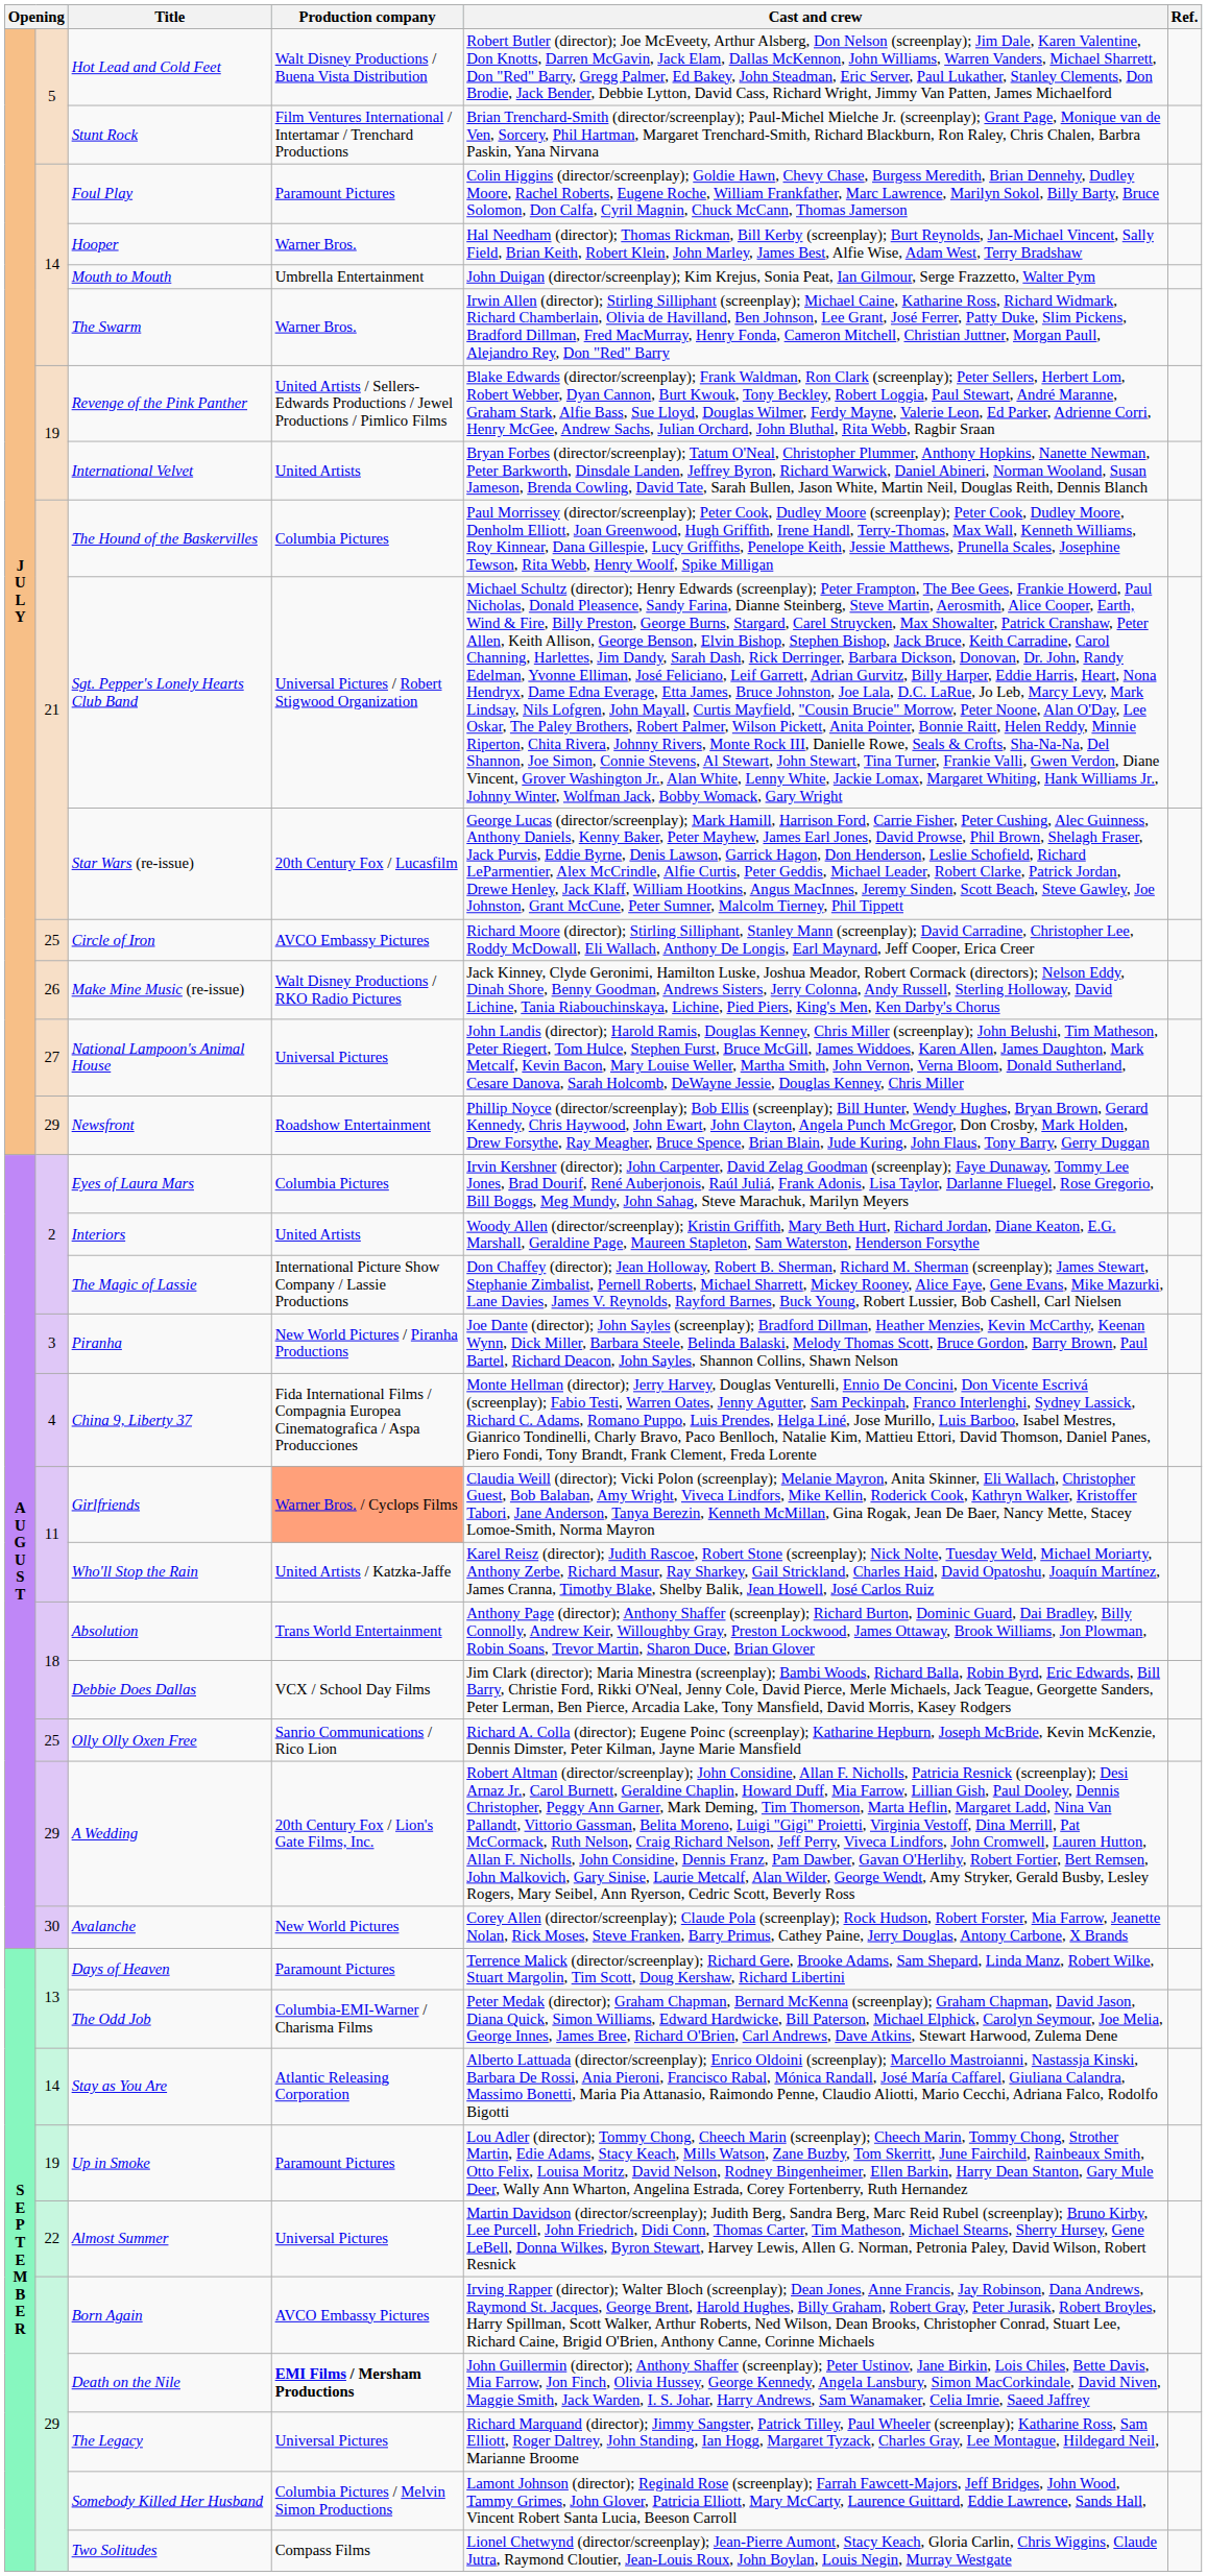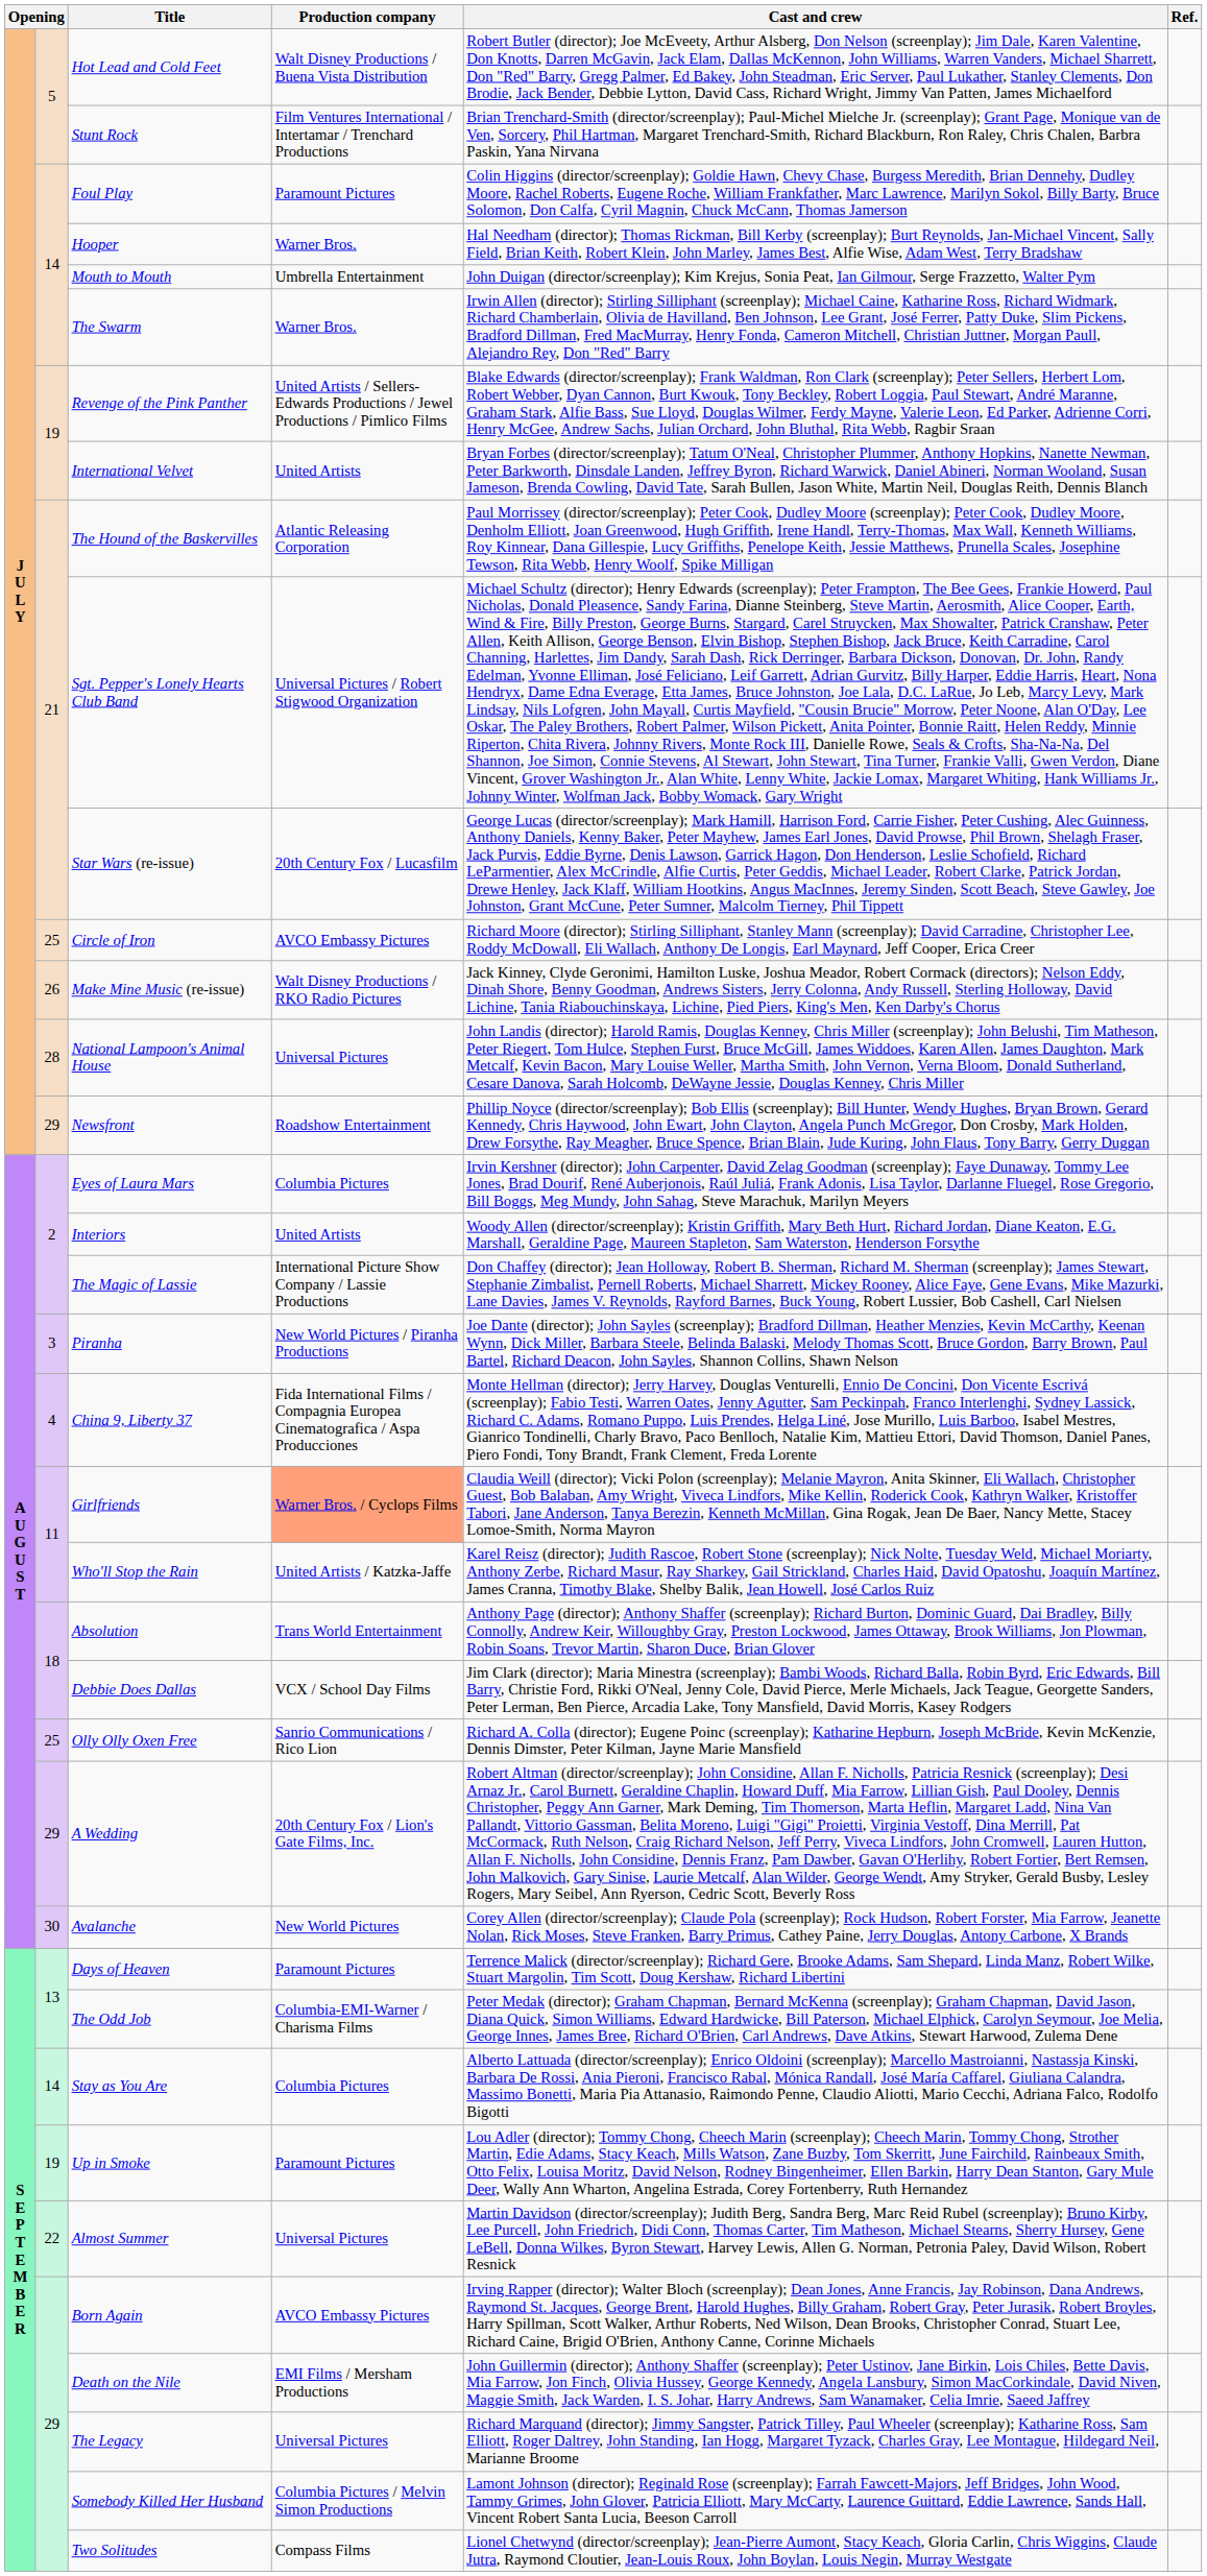The Hound of the Baskervilles | Production company: Columbia Pictures -> Atlantic Releasing Corporation
National Lampoon's Animal House | column 2: 27 -> 28
Stay as You Are | Production company: Atlantic Releasing Corporation -> Columbia Pictures
Death on the Nile | Production company: bold -> normal
